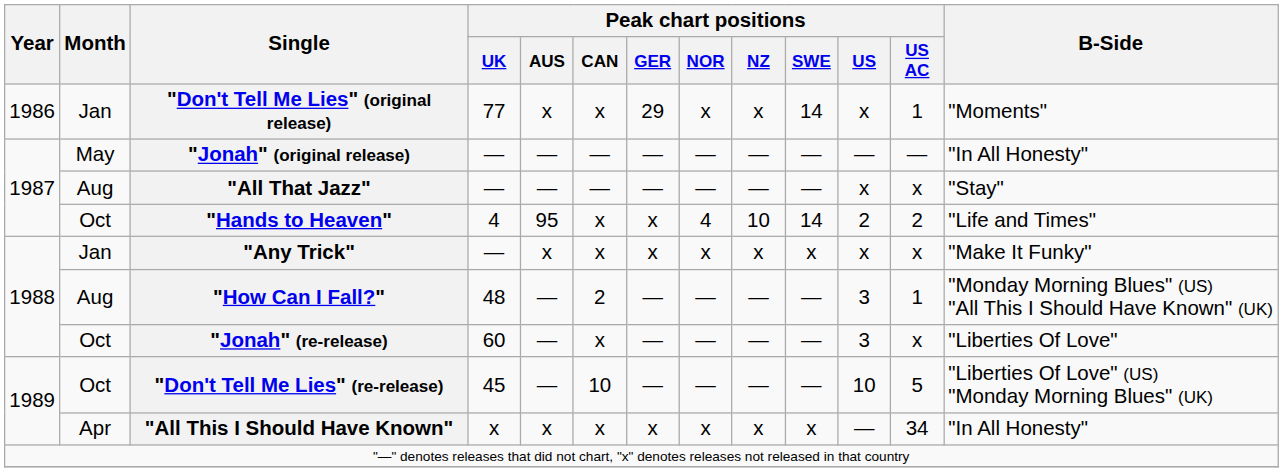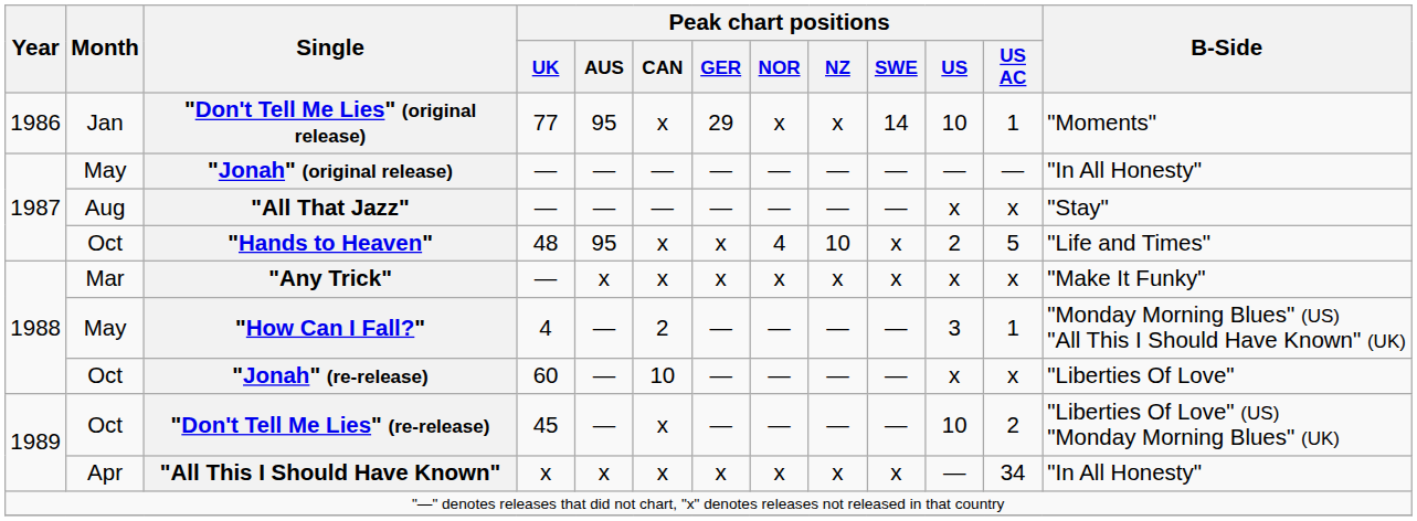"Don't Tell Me Lies" (original release) | Peak chart positions / AUS: x -> 95
"Don't Tell Me Lies" (original release) | Peak chart positions / US: x -> 10
"Hands to Heaven" | Peak chart positions / UK: 4 -> 48
"Hands to Heaven" | Peak chart positions / SWE: 14 -> x
"Hands to Heaven" | Peak chart positions / US AC: 2 -> 5
"Any Trick" | Month: Jan -> Mar
"How Can I Fall?" | Month: Aug -> May
"How Can I Fall?" | Peak chart positions / UK: 48 -> 4
"Jonah" (re-release) | Peak chart positions / CAN: x -> 10
"Jonah" (re-release) | Peak chart positions / US: 3 -> x
"Don't Tell Me Lies" (re-release) | Peak chart positions / CAN: 10 -> x
"Don't Tell Me Lies" (re-release) | Peak chart positions / US AC: 5 -> 2
